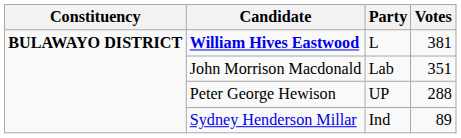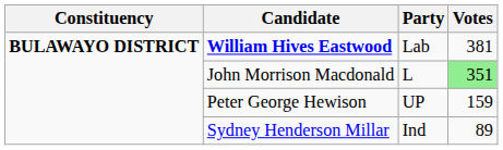William Hives Eastwood | Party: L -> Lab
John Morrison Macdonald | Party: Lab -> L
John Morrison Macdonald | Votes: no background -> lightgreen background
Peter George Hewison | Votes: 288 -> 159
